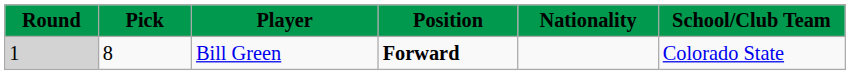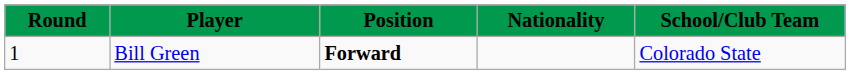- column: Pick | 8
Bill Green | Round: lightgrey background -> no background
